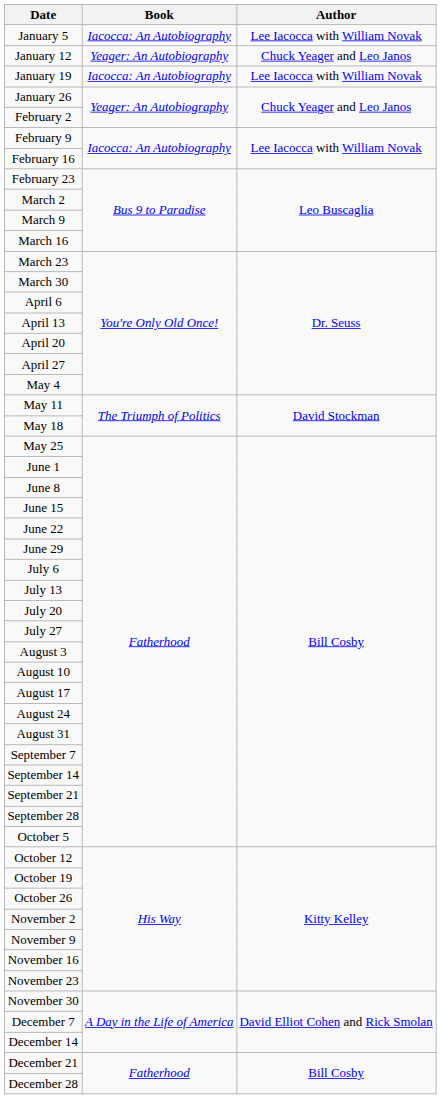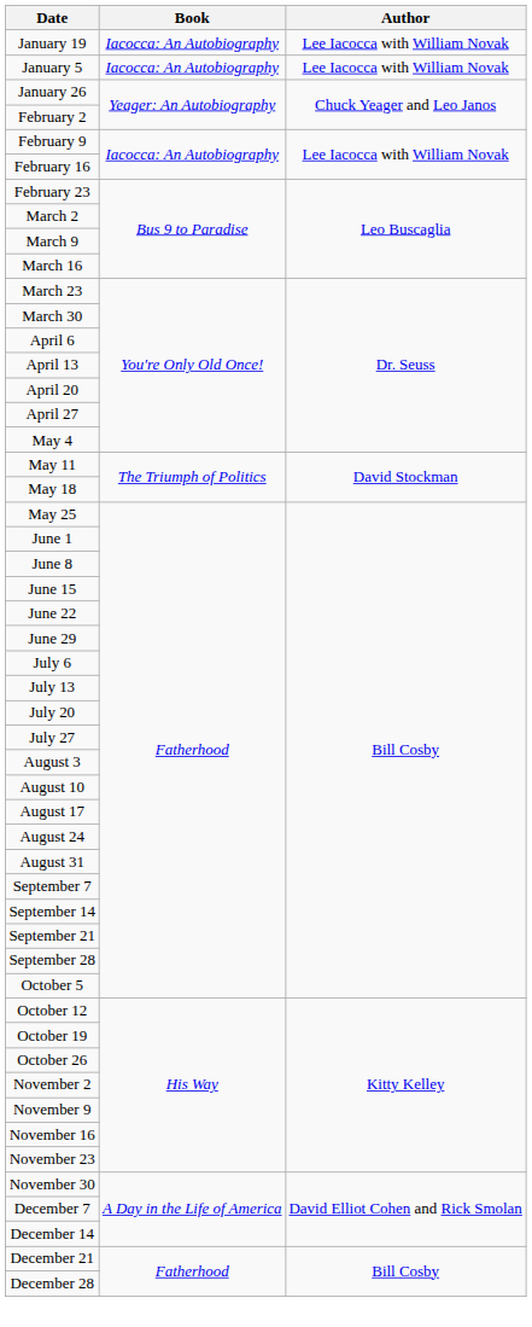rows swapped: January 5 <-> January 19
- row: January 12 | Yeager: An Autobiography | Chuck Yeager and Leo Janos
